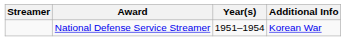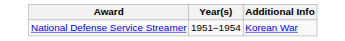- column: Streamer
